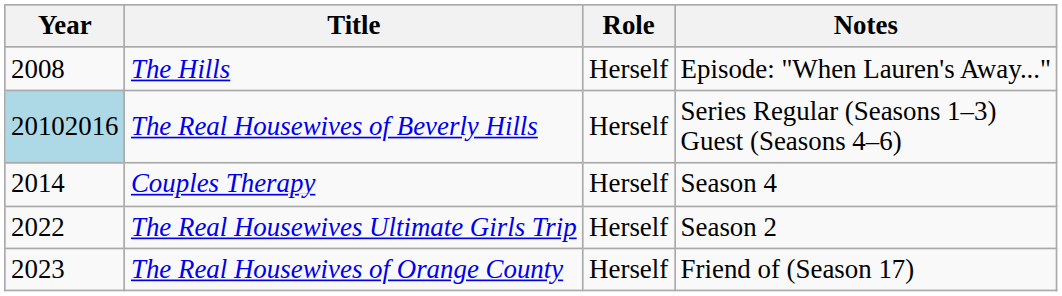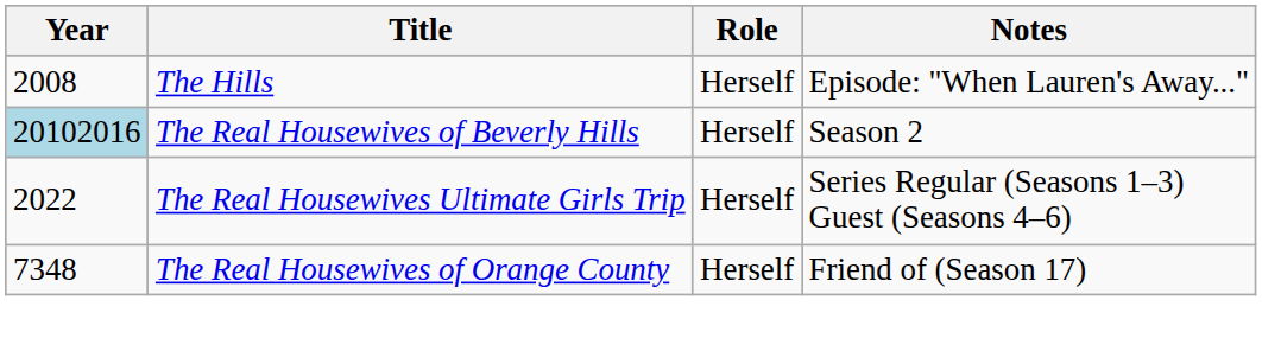The Real Housewives of Beverly Hills | Notes: Series Regular (Seasons 1–3) Guest (Seasons 4–6) -> Season 2
- row: 2014 | Couples Therapy | Herself | Season 4
The Real Housewives Ultimate Girls Trip | Notes: Season 2 -> Series Regular (Seasons 1–3) Guest (Seasons 4–6)
The Real Housewives of Orange County | Year: 2023 -> 7348
